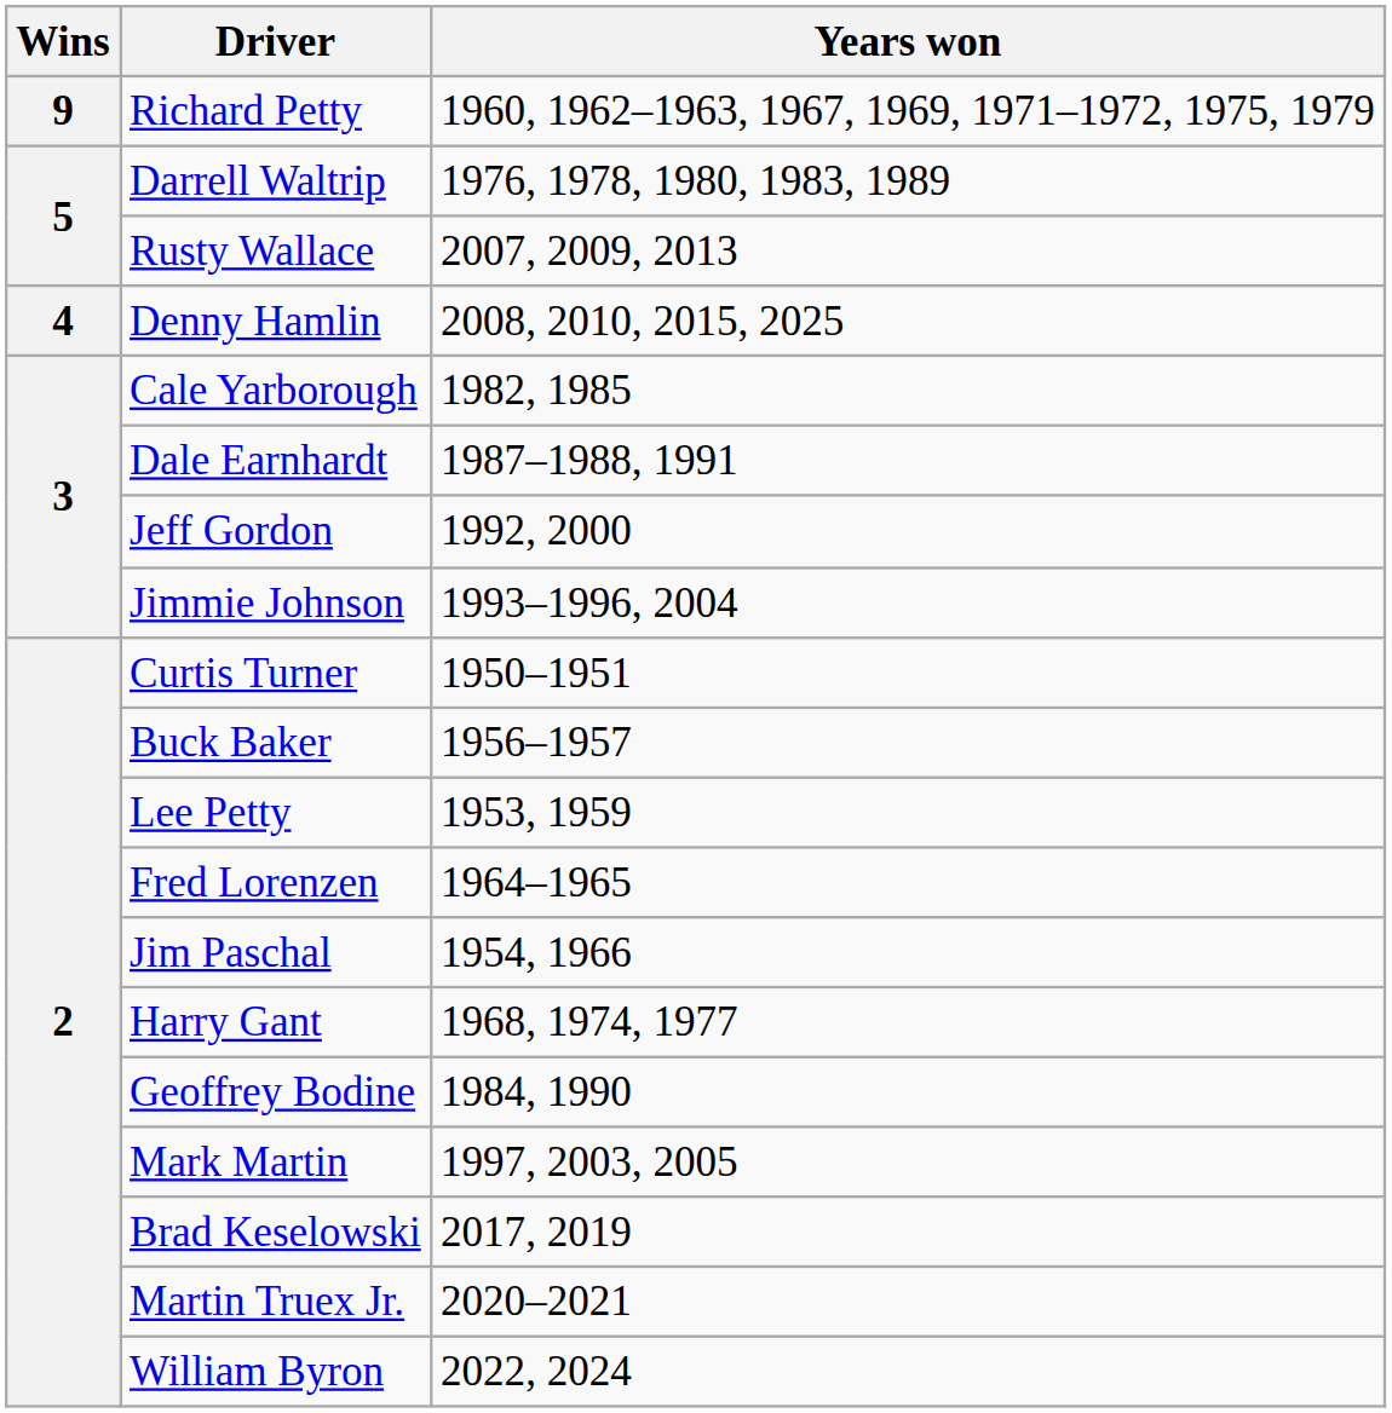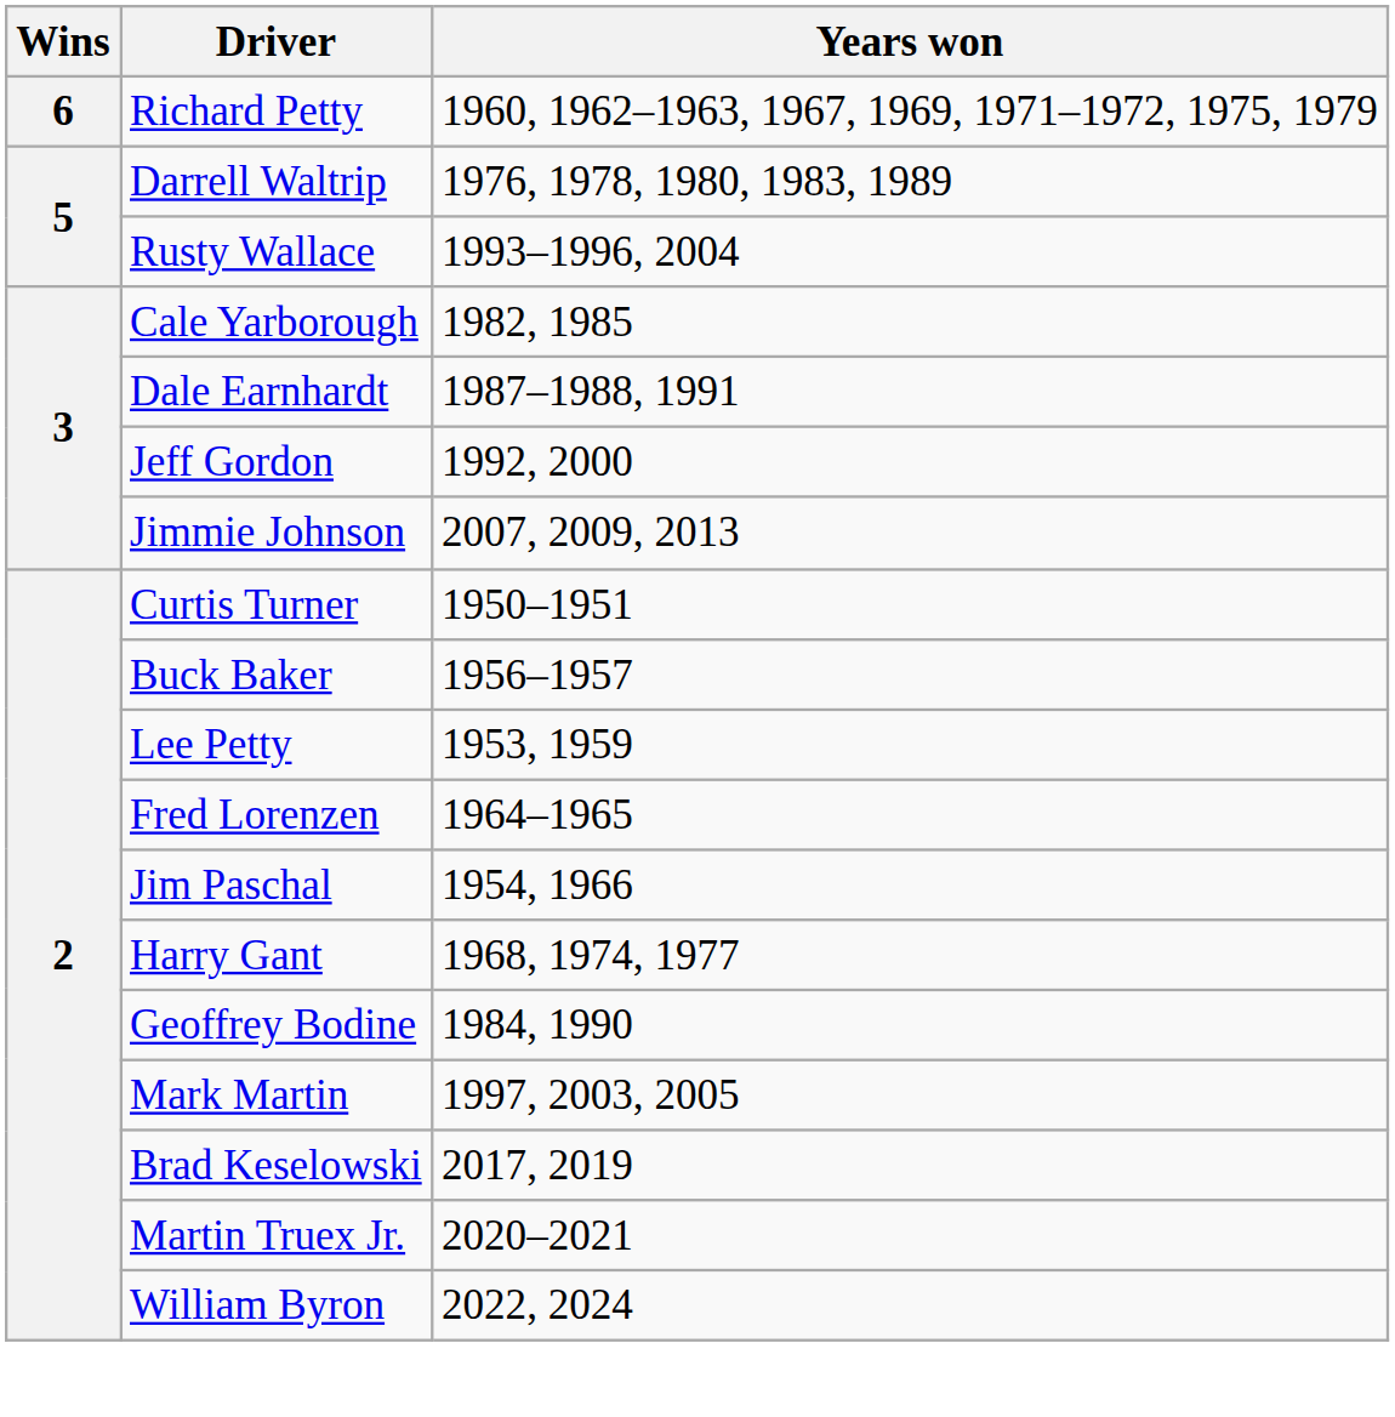Richard Petty | Wins: 9 -> 6
Rusty Wallace | Years won: 2007, 2009, 2013 -> 1993–1996, 2004
- row: 4 | Denny Hamlin | 2008, 2010, 2015, 2025
Jimmie Johnson | Years won: 1993–1996, 2004 -> 2007, 2009, 2013
